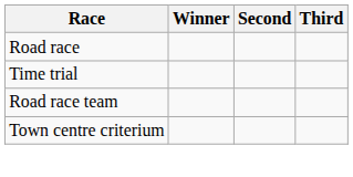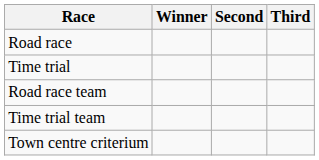+ row: Time trial team
